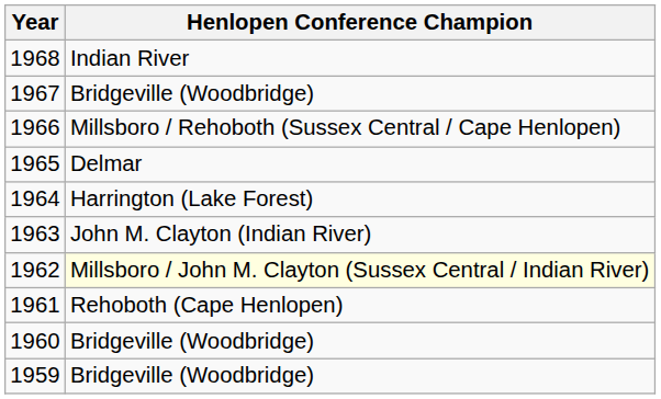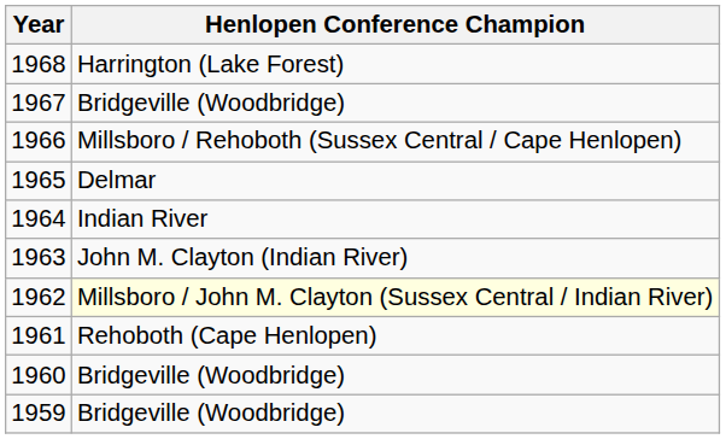1968 | Henlopen Conference Champion: Indian River -> Harrington (Lake Forest)
1964 | Henlopen Conference Champion: Harrington (Lake Forest) -> Indian River
